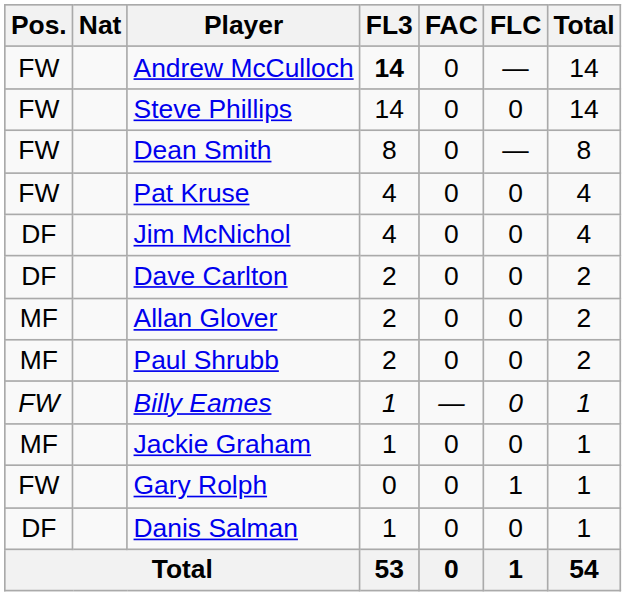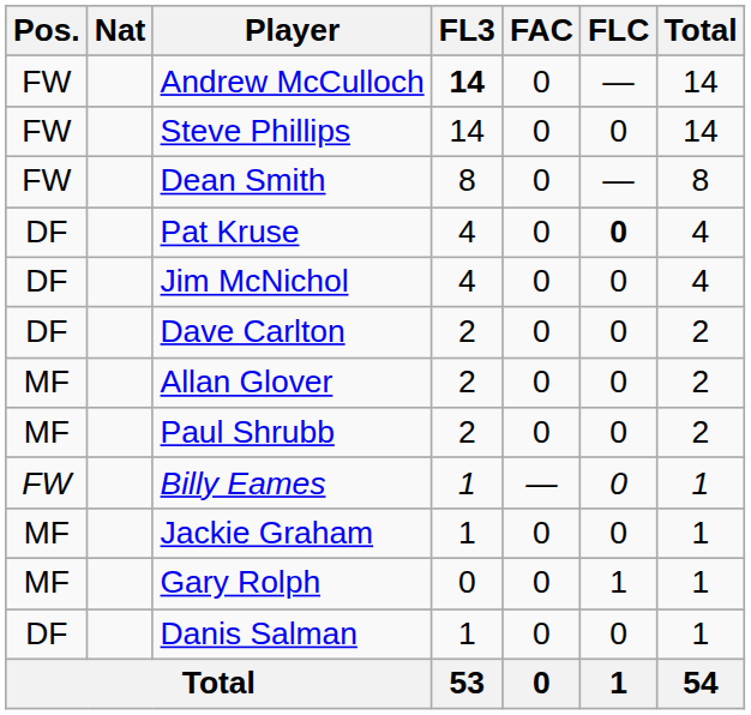Pat Kruse | Pos.: FW -> DF
Pat Kruse | FLC: normal -> bold
Gary Rolph | Pos.: FW -> MF
